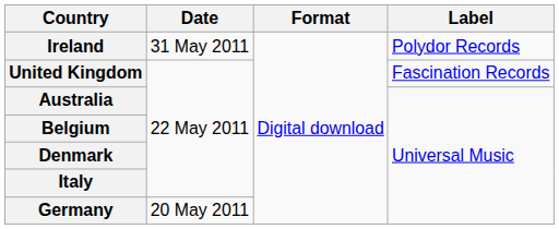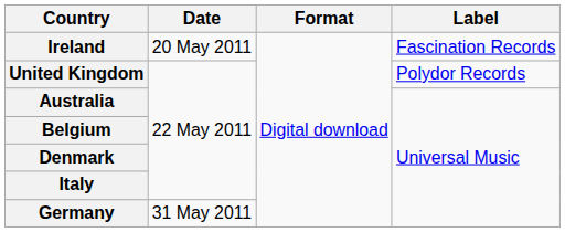Ireland | Date: 31 May 2011 -> 20 May 2011
Ireland | Label: Polydor Records -> Fascination Records
United Kingdom | Label: Fascination Records -> Polydor Records
Germany | Date: 20 May 2011 -> 31 May 2011
